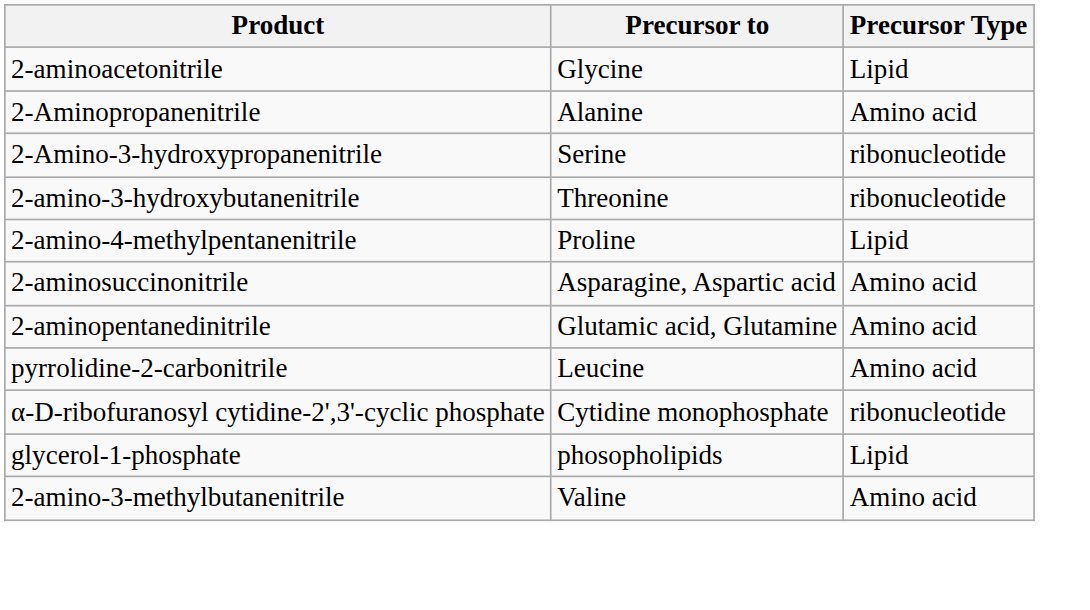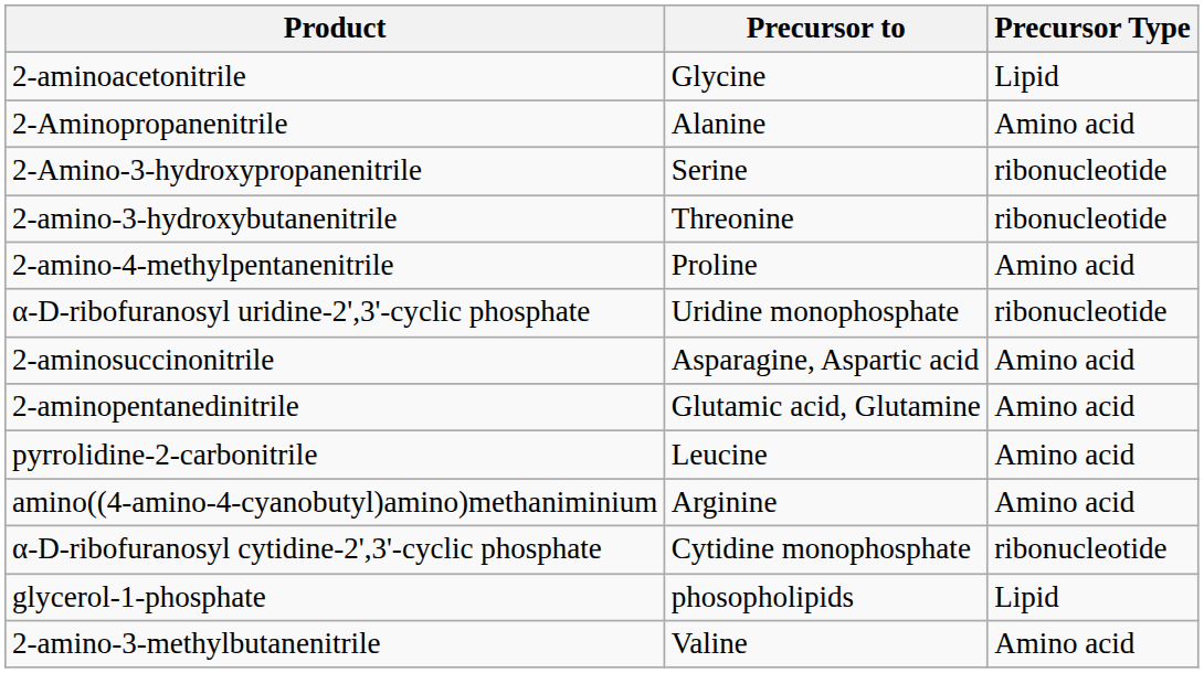2-amino-4-methylpentanenitrile | Precursor Type: Lipid -> Amino acid
+ row: α-D-ribofuranosyl uridine-2',3'-cyclic phosphate | Uridine monophosphate | ribonucleotide
+ row: amino((4-amino-4-cyanobutyl)amino)methaniminium | Arginine | Amino acid
